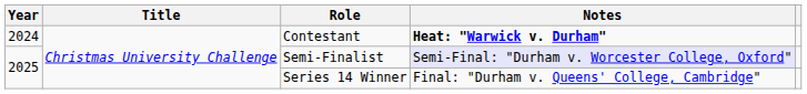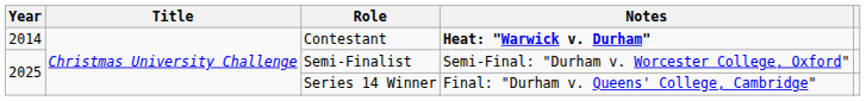Contestant | Year: 2024 -> 2014
Semi-Finalist | Notes: lavender background -> no background
